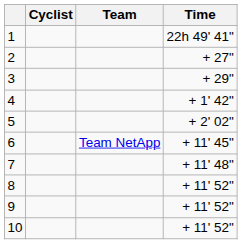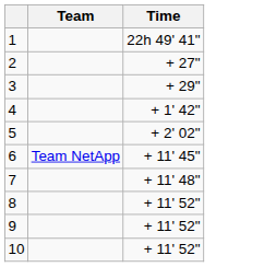- column: Cyclist
